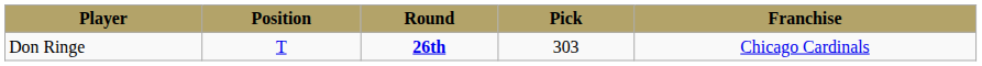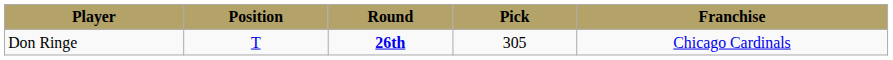Don Ringe | Pick: 303 -> 305
